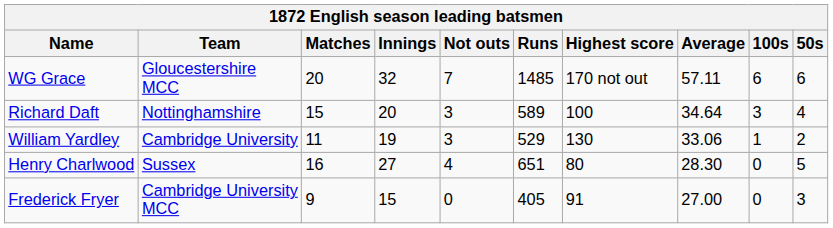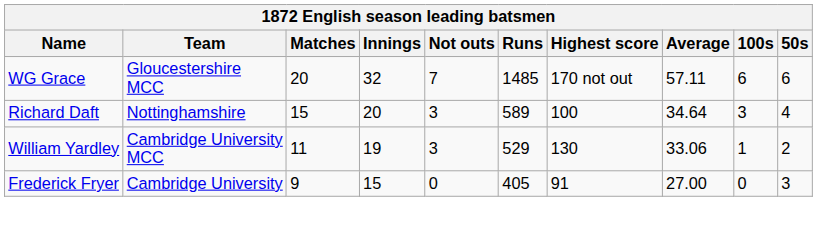William Yardley | Team: Cambridge University -> Cambridge University MCC
- row: Henry Charlwood | Sussex | 16 | 27 | 4 | 651 | 80 | 28.30 | 0 | 5
Frederick Fryer | Team: Cambridge University MCC -> Cambridge University
